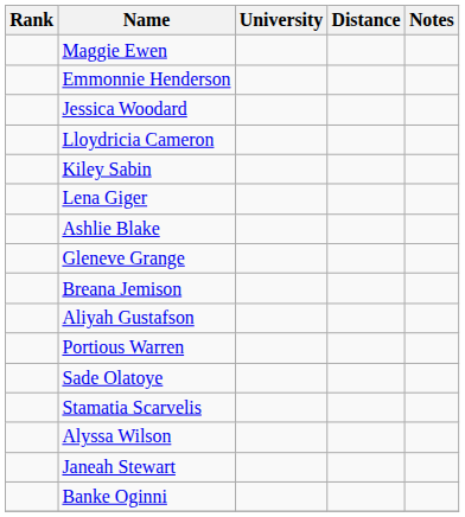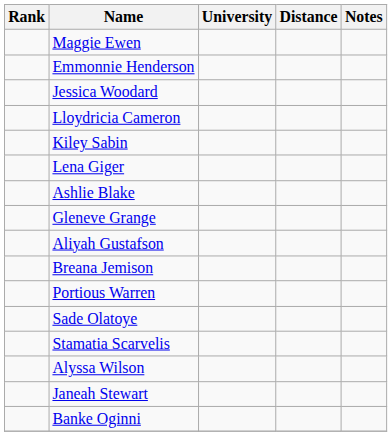rows swapped: Breana Jemison <-> Aliyah Gustafson
